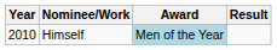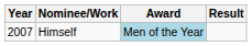Himself | Year: 2010 -> 2007
